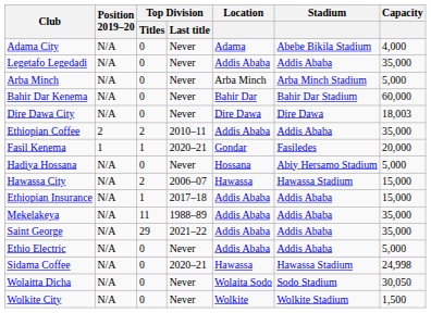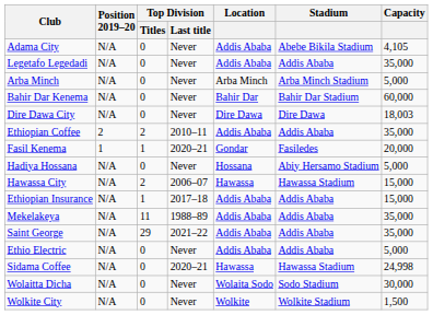Adama City | Location: Adama -> Addis Ababa
Adama City | Capacity: 4,000 -> 4,105
Wolaitta Dicha | Capacity: 30,050 -> 30,000
